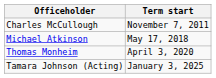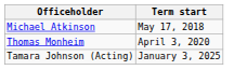- row: Charles McCullough | November 7, 2011
